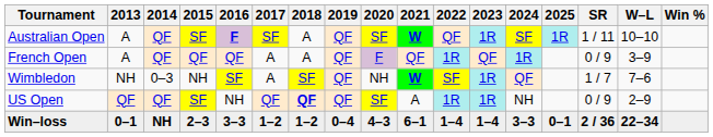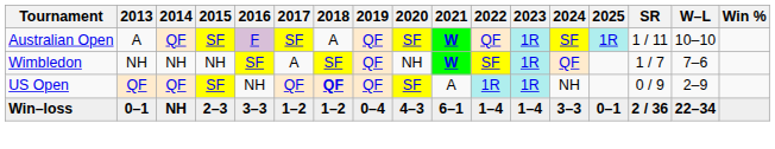Australian Open | 2016: bold -> normal
- row: French Open | A | QF | QF | QF | A | A | QF | F | QF | 1R | QF | 1R | 0 / 9 | 3–9
Wimbledon | 2014: 0–3 -> NH
